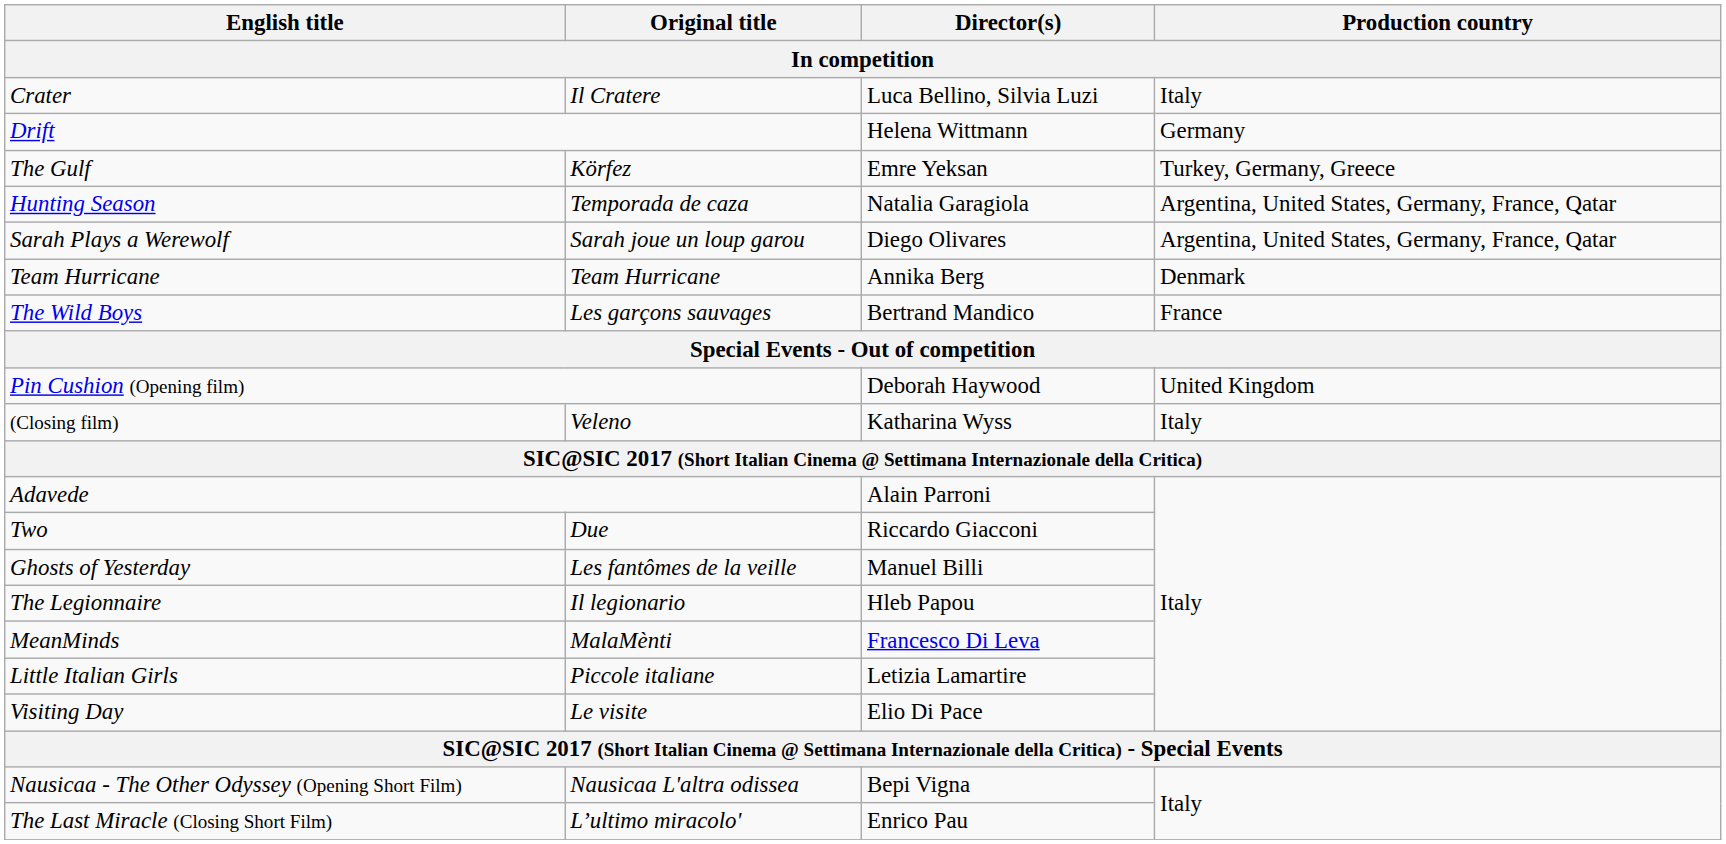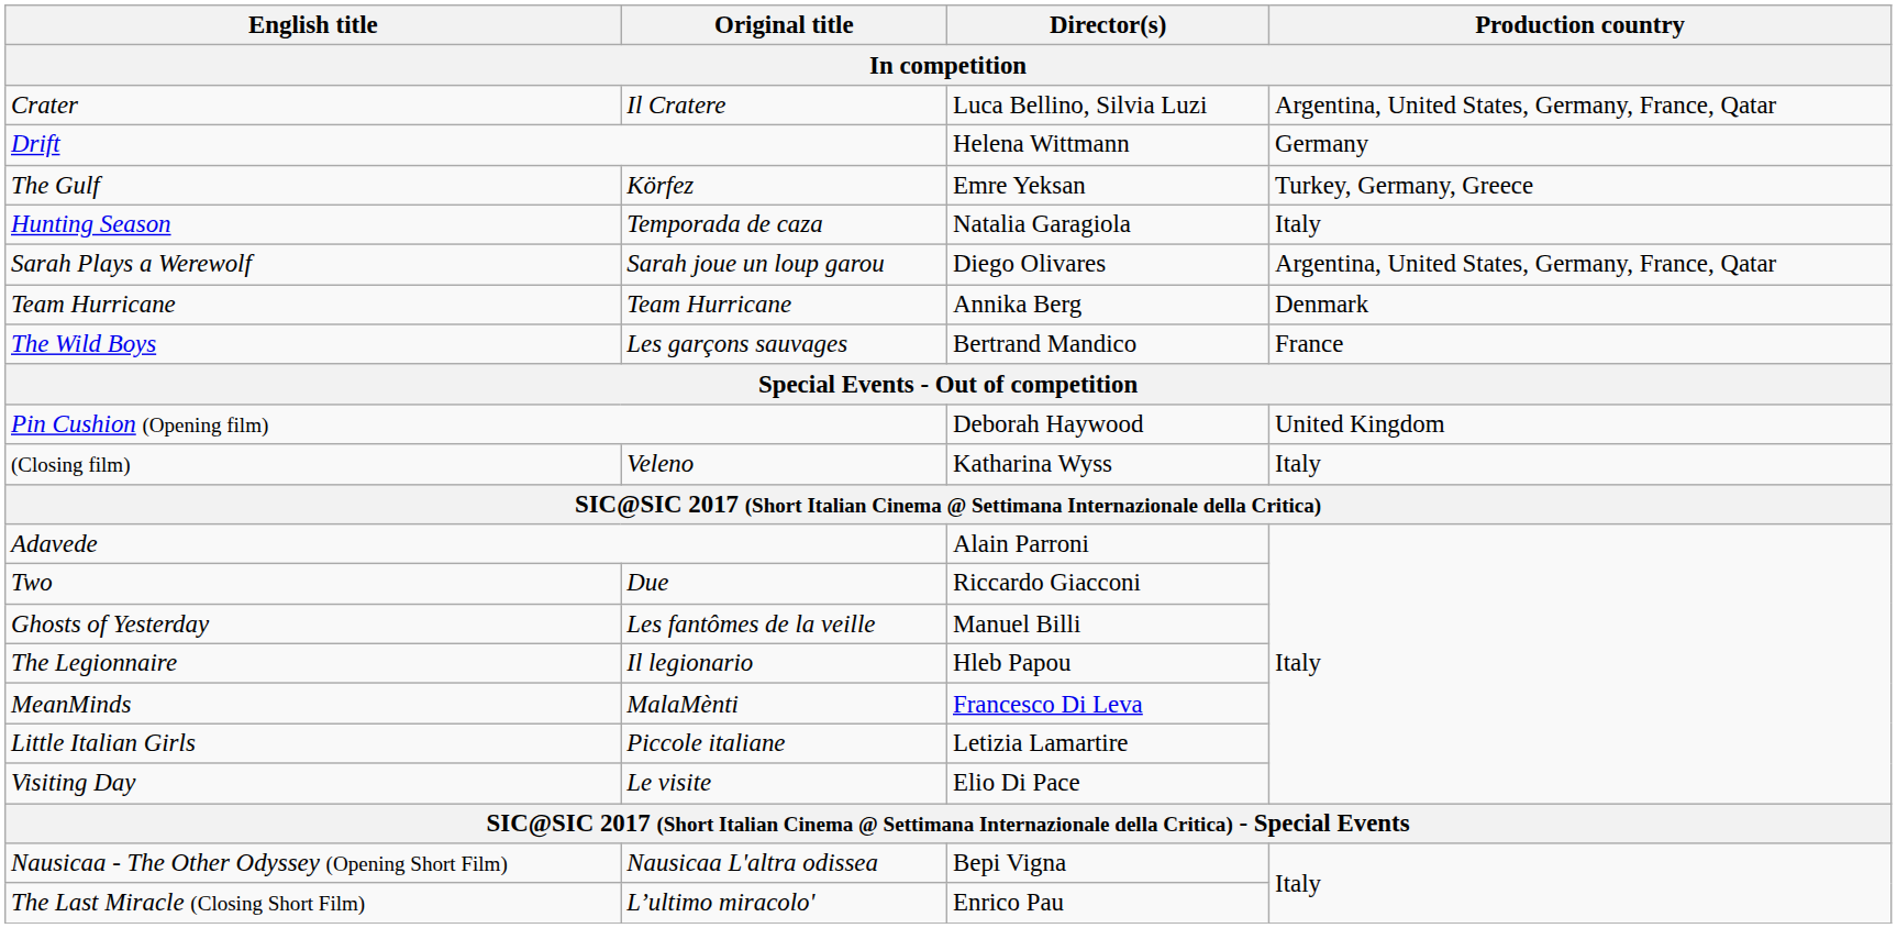Crater | Production country: Italy -> Argentina, United States, Germany, France, Qatar
Hunting Season | Production country: Argentina, United States, Germany, France, Qatar -> Italy
